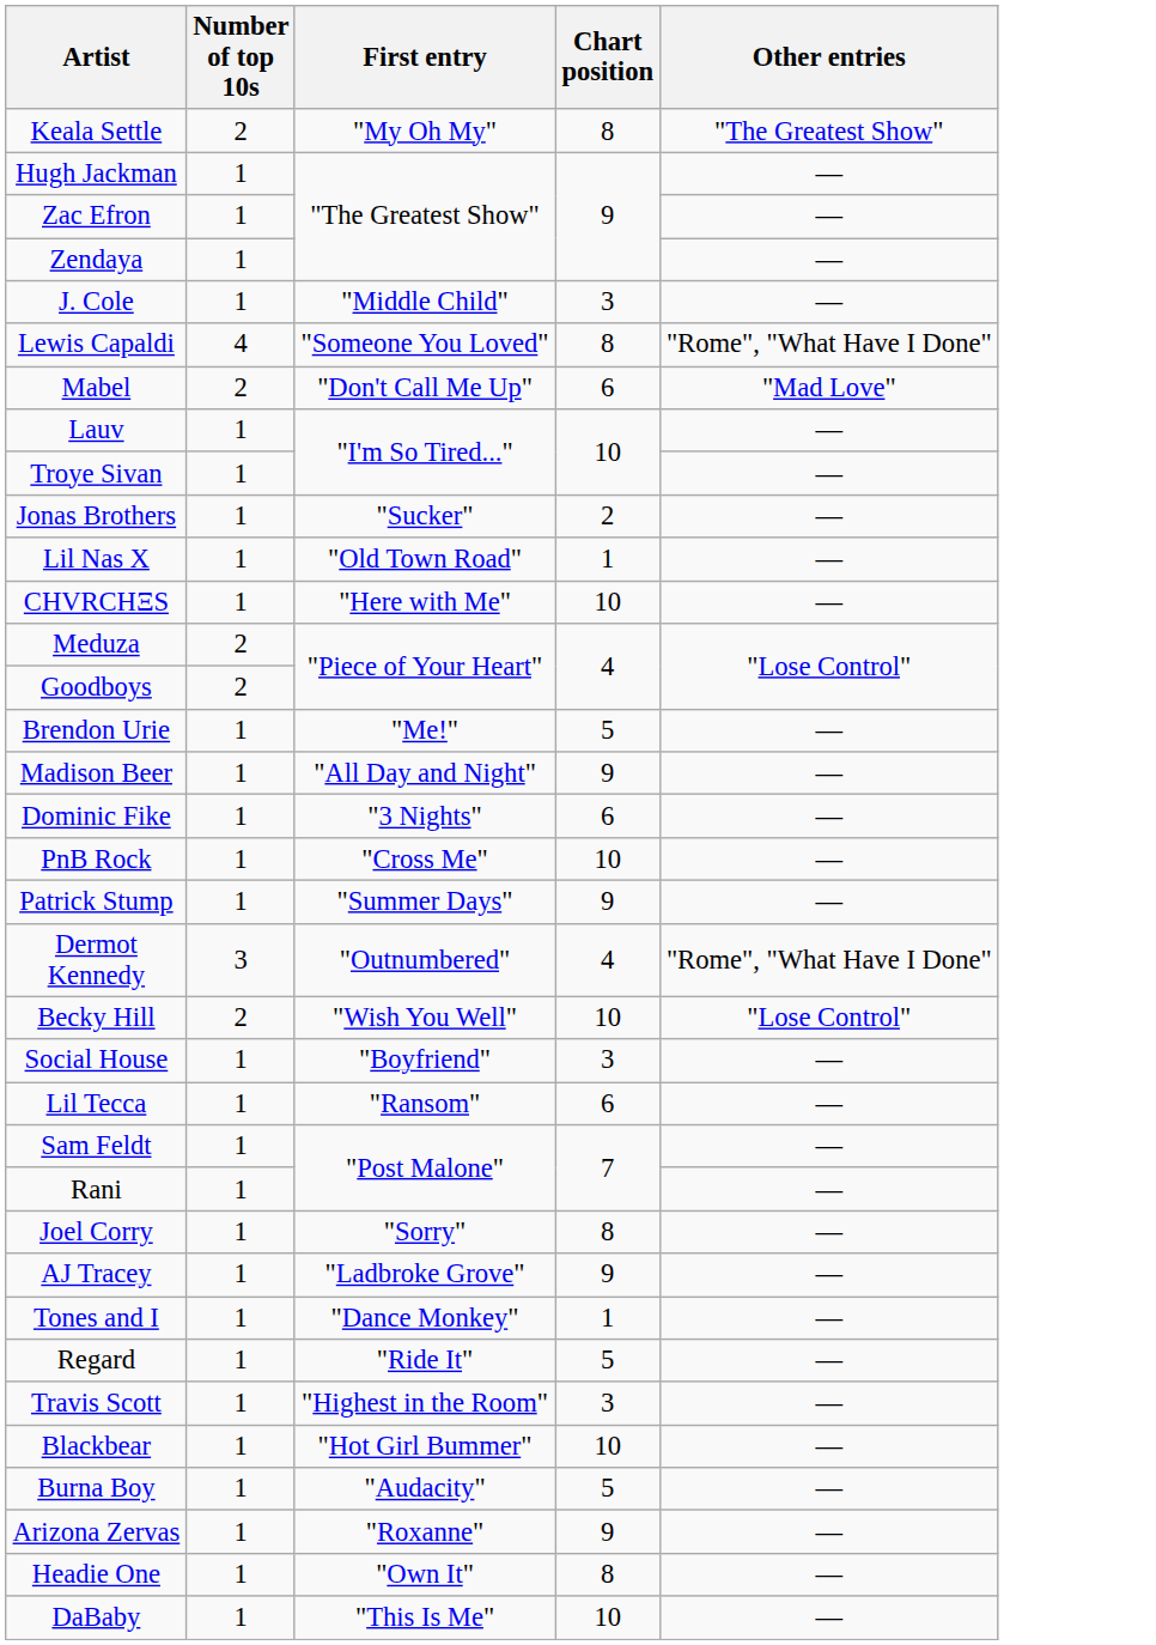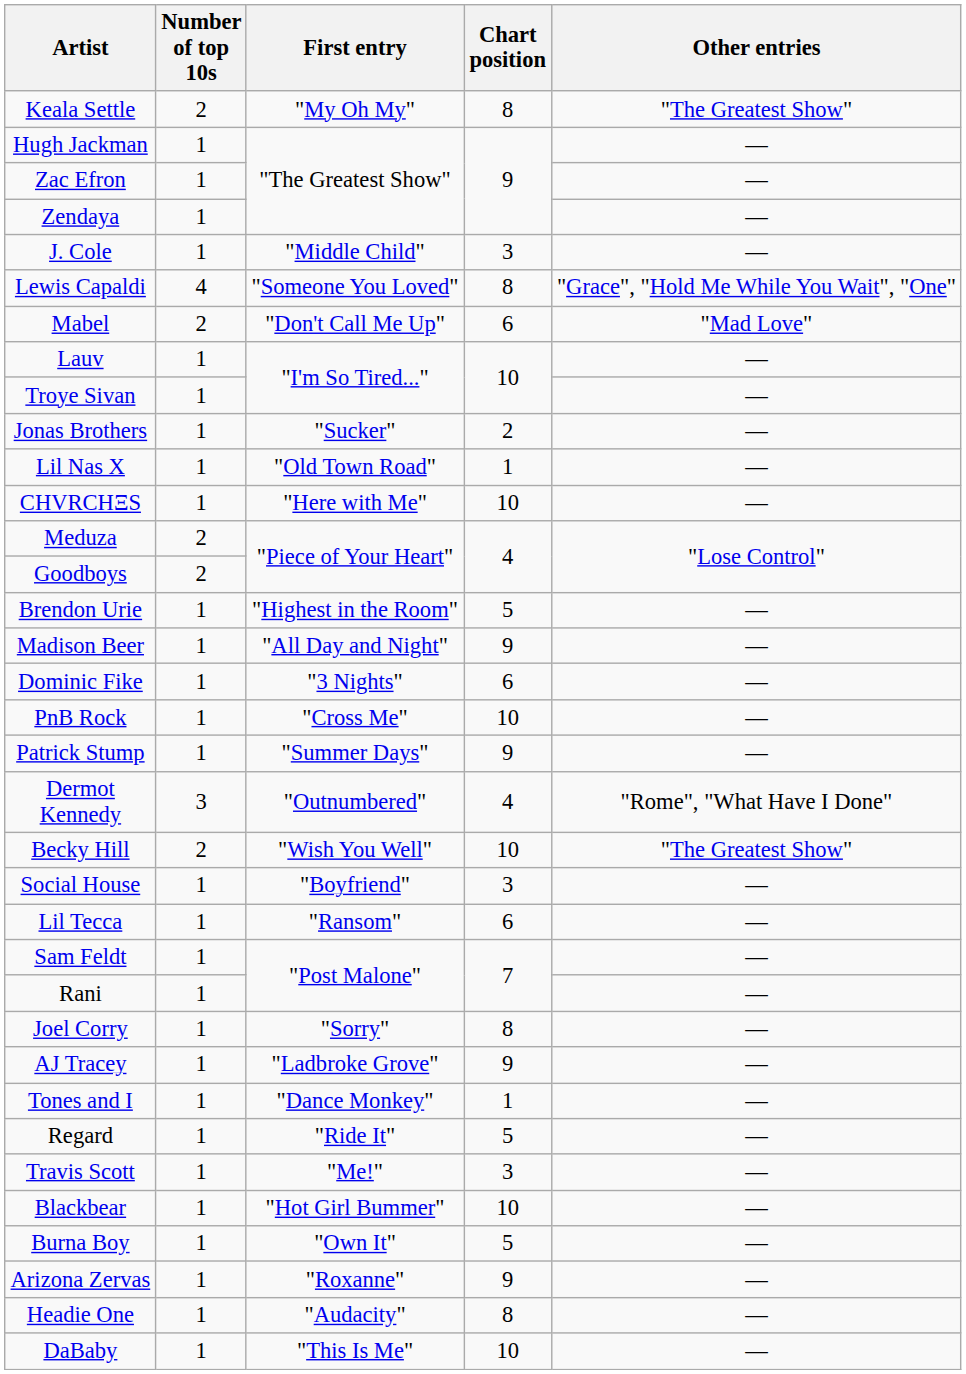Lewis Capaldi | Other entries: "Rome", "What Have I Done" -> "Grace", "Hold Me While You Wait", "One"
Brendon Urie | First entry: "Me!" -> "Highest in the Room"
Becky Hill | Other entries: "Lose Control" -> "The Greatest Show"
Travis Scott | First entry: "Highest in the Room" -> "Me!"
Burna Boy | First entry: "Audacity" -> "Own It"
Headie One | First entry: "Own It" -> "Audacity"
